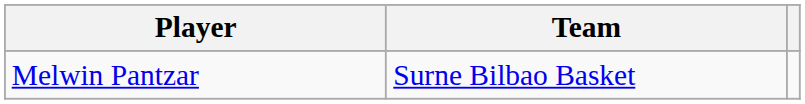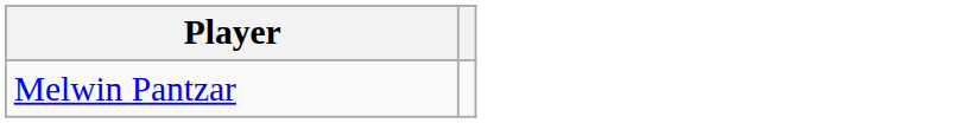- column: Team | Surne Bilbao Basket
